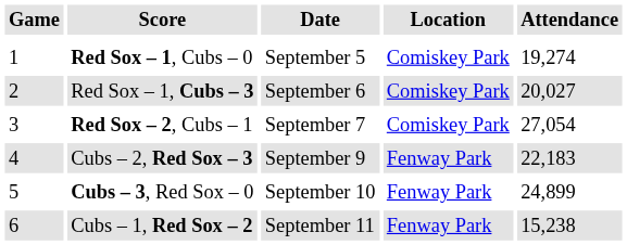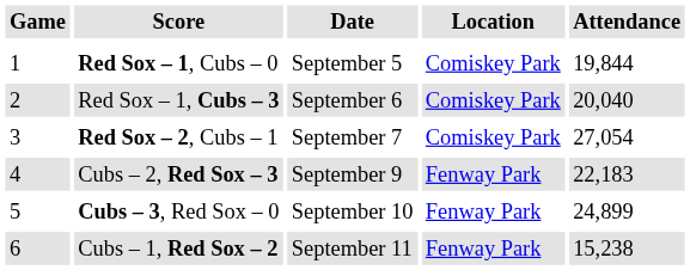Red Sox – 1, Cubs – 0 | Attendance: 19,274 -> 19,844
Red Sox – 1, Cubs – 3 | Attendance: 20,027 -> 20,040
